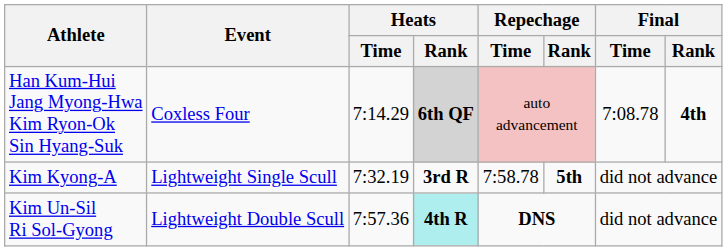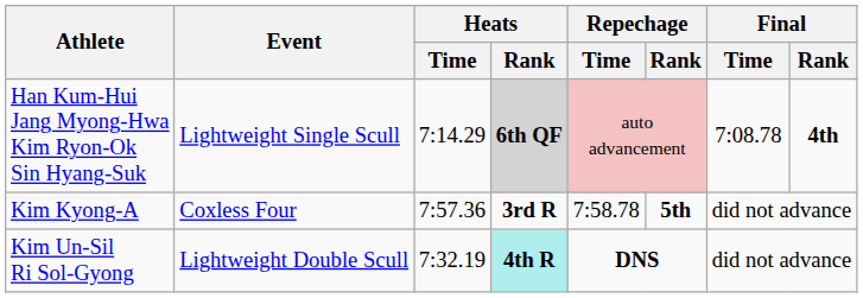Han Kum-Hui Jang Myong-Hwa Kim Ryon-Ok Sin Hyang-Suk | Event: Coxless Four -> Lightweight Single Scull
Kim Kyong-A | Event: Lightweight Single Scull -> Coxless Four
Kim Kyong-A | Heats / Time: 7:32.19 -> 7:57.36
Kim Un-Sil Ri Sol-Gyong | Heats / Time: 7:57.36 -> 7:32.19
